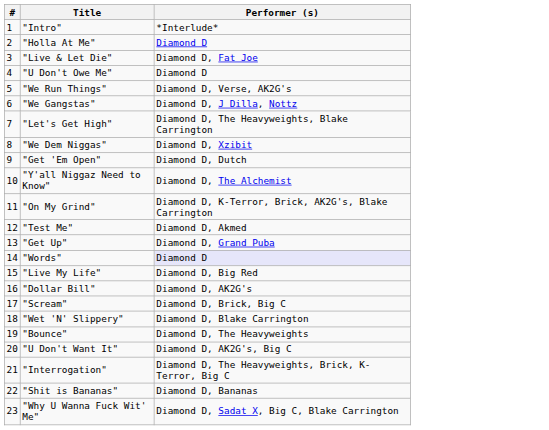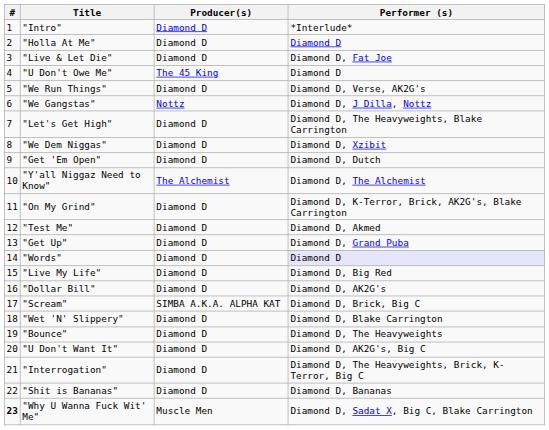+ column: Producer(s) | Diamond D | Diamond D | Diamond D | The 45 King | Diamond D | Nottz | Diamond D | Diamond D | Diamond D | The Alchemist | Diamond D | Diamond D | Diamond D | Diamond D | Diamond D | Diamond D | SIMBA A.K.A. ALPHA KAT | Diamond D | Diamond D | Diamond D | Diamond D | Diamond D | Muscle Men
"Why U Wanna Fuck Wit' Me" | #: normal -> bold
